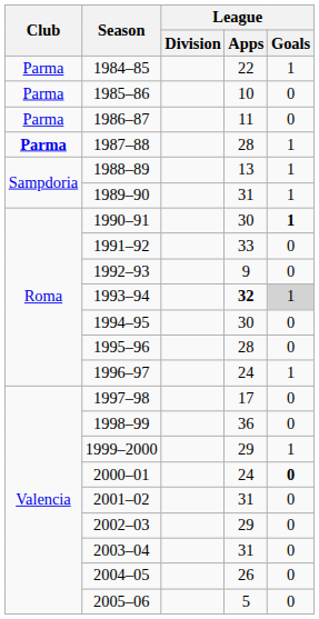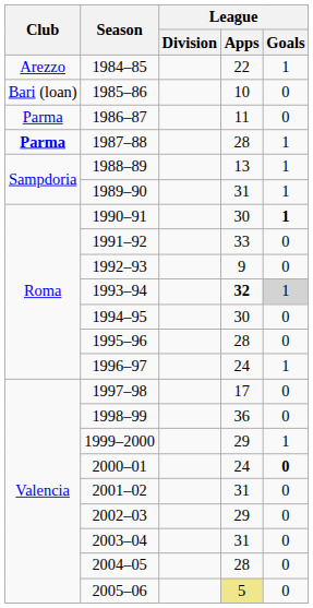1984–85 | Club: Parma -> Arezzo
1985–86 | Club: Parma -> Bari (loan)
2004–05 | League / Apps: 26 -> 28
2005–06 | League / Apps: no background -> khaki background
